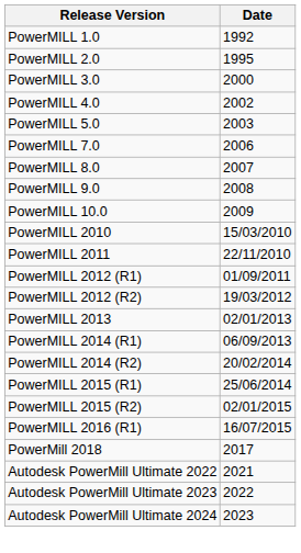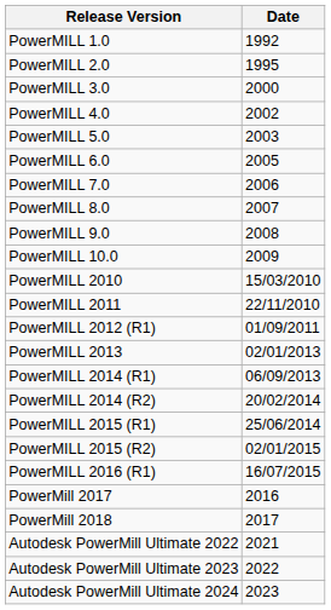+ row: PowerMILL 6.0 | 2005
- row: PowerMILL 2012 (R2) | 19/03/2012
+ row: PowerMill 2017 | 2016
